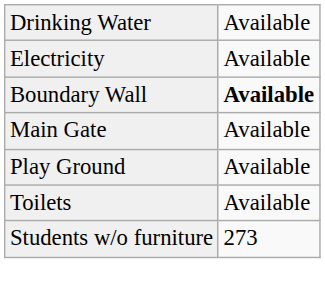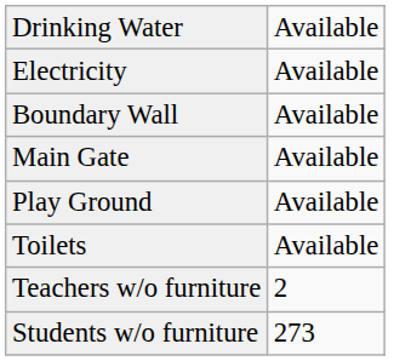Boundary Wall | column 2: bold -> normal
+ row: Teachers w/o furniture | 2
